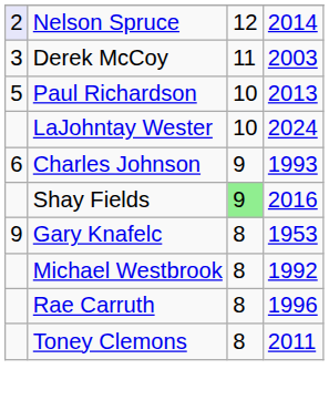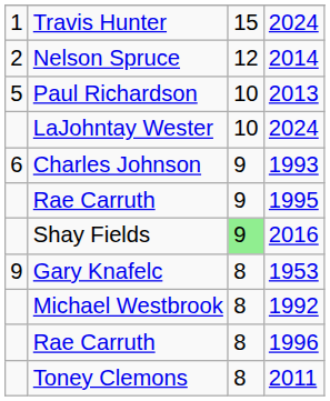+ row: 1 | Travis Hunter | 15 | 2024
Nelson Spruce | column 1: lavender background -> no background
- row: 3 | Derek McCoy | 11 | 2003
+ row: Rae Carruth | 9 | 1995
